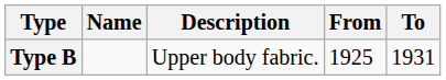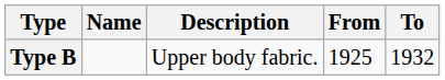Type B | To: 1931 -> 1932
